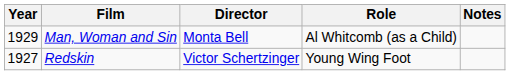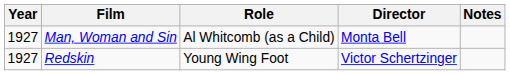columns swapped: Director <-> Role
Man, Woman and Sin | Year: 1929 -> 1927
